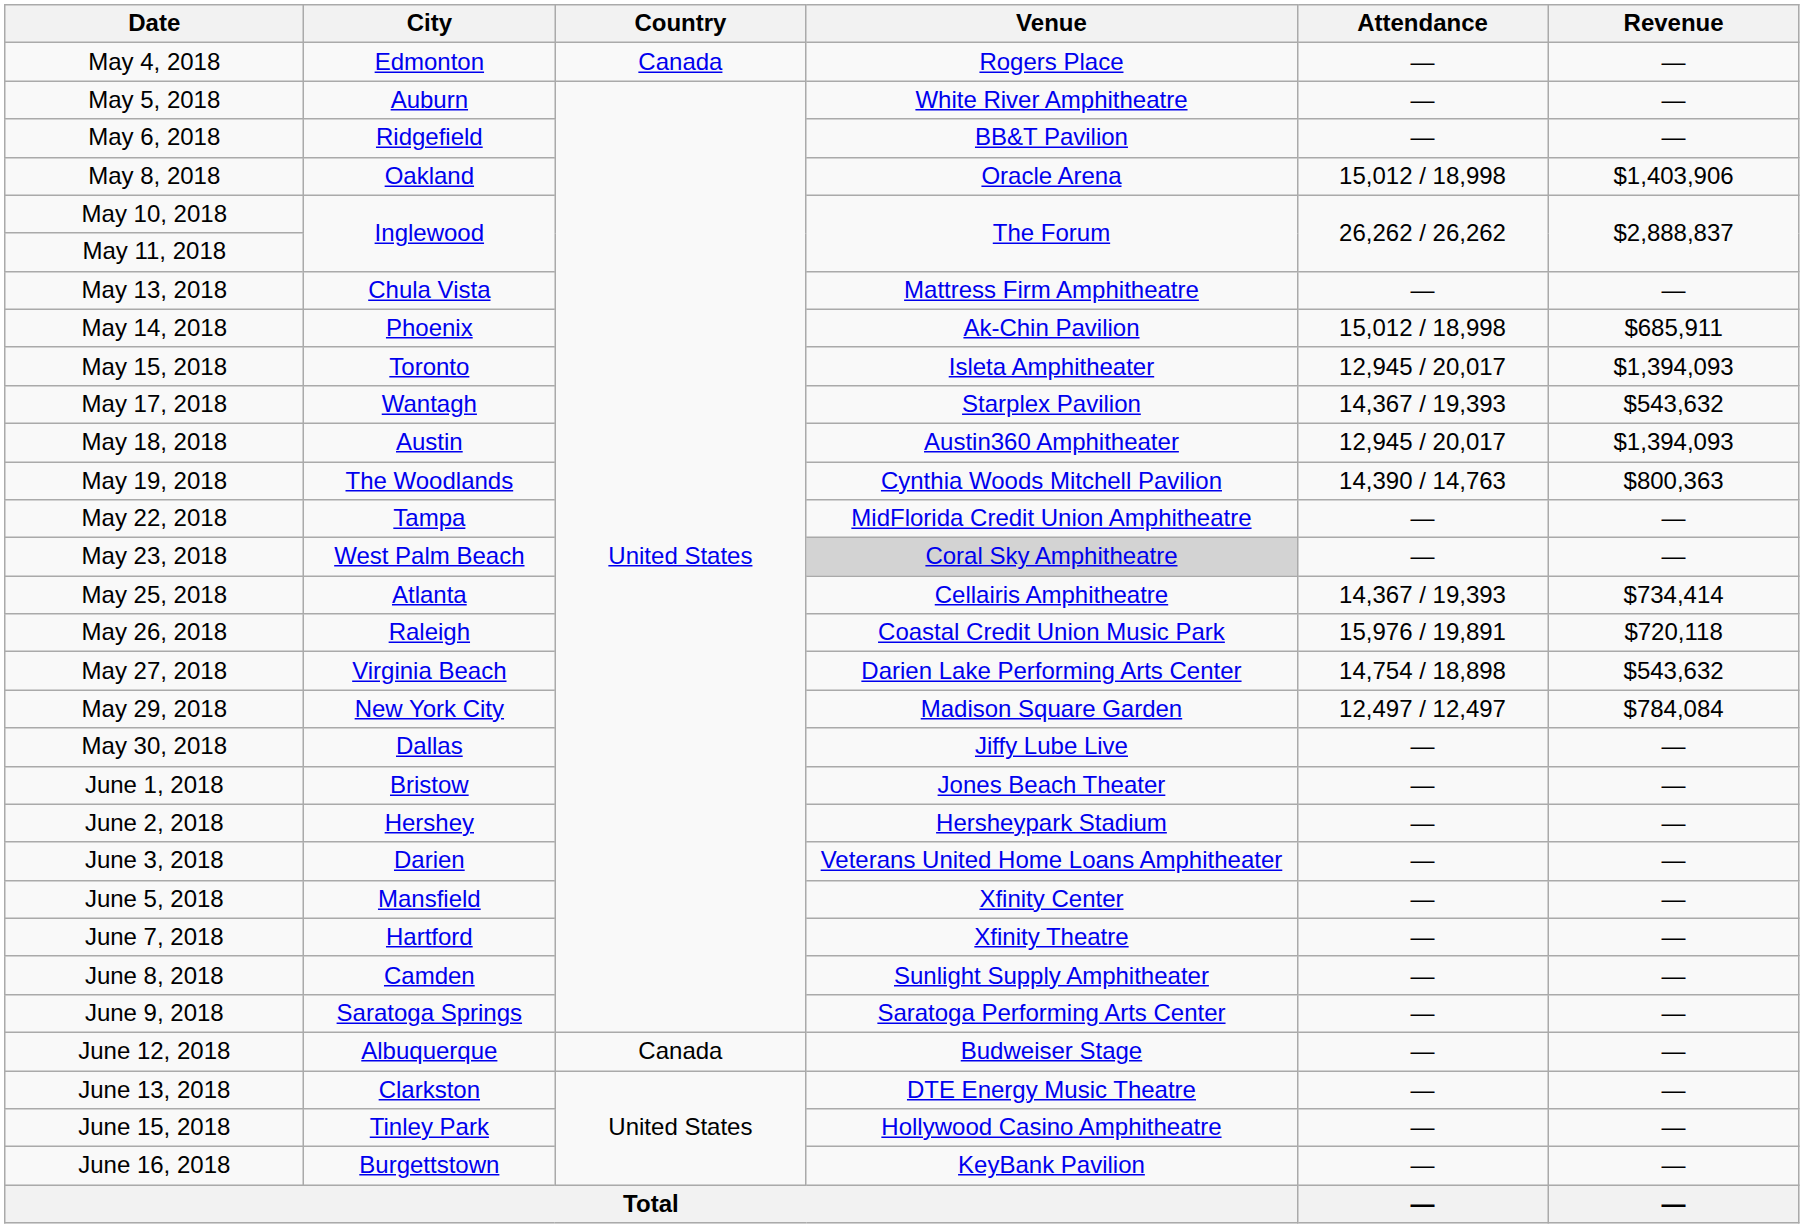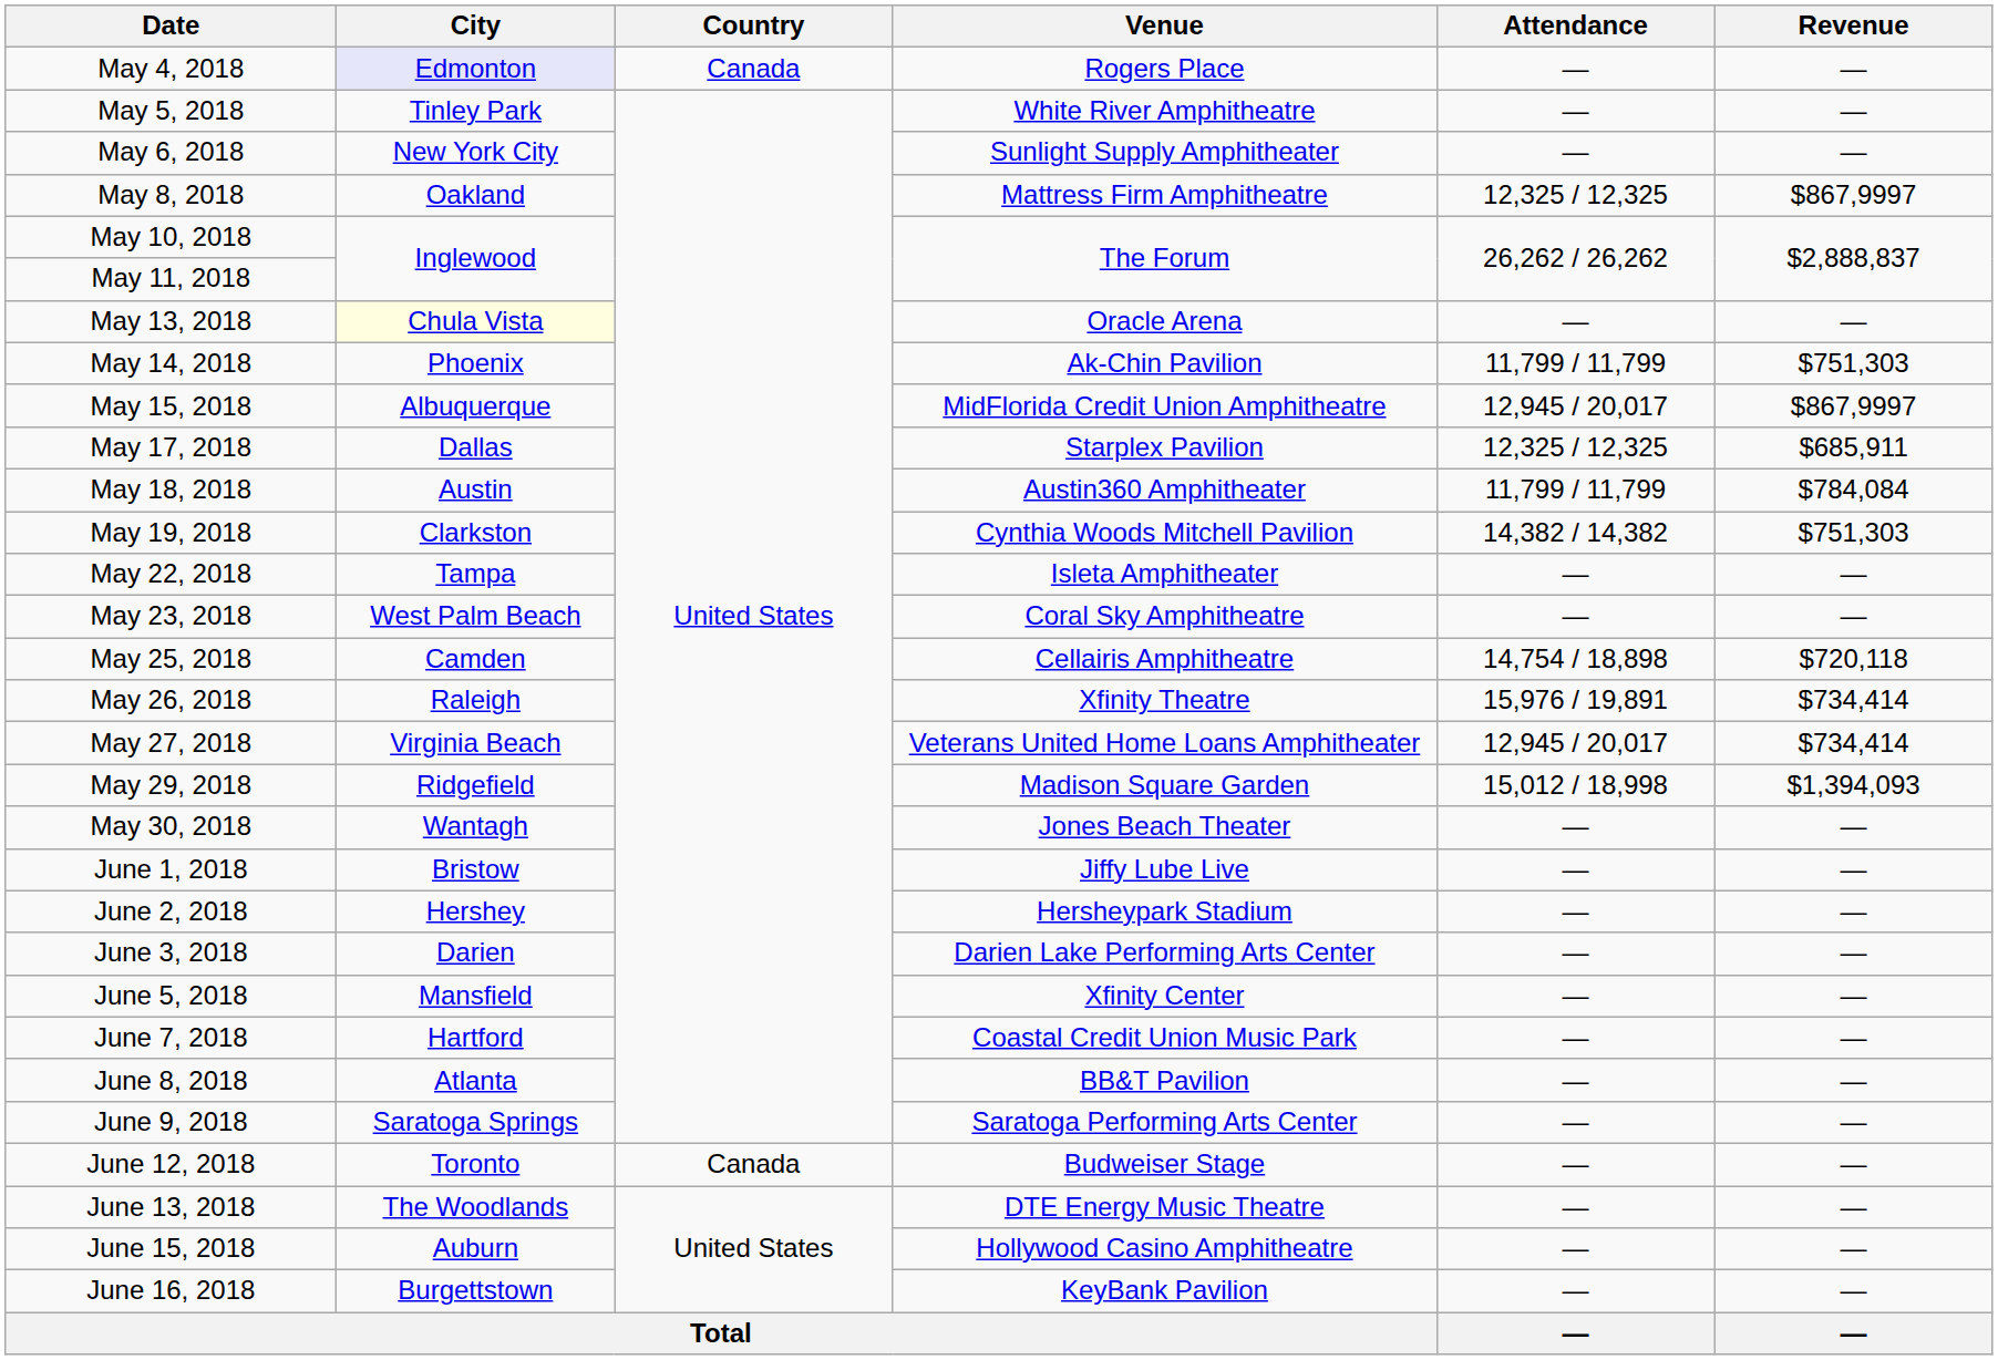May 4, 2018 | City: no background -> lavender background
May 5, 2018 | City: Auburn -> Tinley Park
May 6, 2018 | City: Ridgefield -> New York City
May 6, 2018 | Venue: BB&T Pavilion -> Sunlight Supply Amphitheater
May 8, 2018 | Venue: Oracle Arena -> Mattress Firm Amphitheatre
May 8, 2018 | Attendance: 15,012 / 18,998 -> 12,325 / 12,325
May 8, 2018 | Revenue: $1,403,906 -> $867,9997
May 13, 2018 | City: no background -> lightyellow background
May 13, 2018 | Venue: Mattress Firm Amphitheatre -> Oracle Arena
May 14, 2018 | Attendance: 15,012 / 18,998 -> 11,799 / 11,799
May 14, 2018 | Revenue: $685,911 -> $751,303
May 15, 2018 | City: Toronto -> Albuquerque
May 15, 2018 | Venue: Isleta Amphitheater -> MidFlorida Credit Union Amphitheatre
May 15, 2018 | Revenue: $1,394,093 -> $867,9997
May 17, 2018 | City: Wantagh -> Dallas
May 17, 2018 | Attendance: 14,367 / 19,393 -> 12,325 / 12,325
May 17, 2018 | Revenue: $543,632 -> $685,911
May 18, 2018 | Attendance: 12,945 / 20,017 -> 11,799 / 11,799
May 18, 2018 | Revenue: $1,394,093 -> $784,084
May 19, 2018 | City: The Woodlands -> Clarkston
May 19, 2018 | Attendance: 14,390 / 14,763 -> 14,382 / 14,382
May 19, 2018 | Revenue: $800,363 -> $751,303
May 22, 2018 | Venue: MidFlorida Credit Union Amphitheatre -> Isleta Amphitheater
May 23, 2018 | Venue: lightgrey background -> no background
May 25, 2018 | City: Atlanta -> Camden
May 25, 2018 | Attendance: 14,367 / 19,393 -> 14,754 / 18,898
May 25, 2018 | Revenue: $734,414 -> $720,118
May 26, 2018 | Venue: Coastal Credit Union Music Park -> Xfinity Theatre
May 26, 2018 | Revenue: $720,118 -> $734,414
May 27, 2018 | Venue: Darien Lake Performing Arts Center -> Veterans United Home Loans Amphitheater
May 27, 2018 | Attendance: 14,754 / 18,898 -> 12,945 / 20,017
May 27, 2018 | Revenue: $543,632 -> $734,414
May 29, 2018 | City: New York City -> Ridgefield
May 29, 2018 | Attendance: 12,497 / 12,497 -> 15,012 / 18,998
May 29, 2018 | Revenue: $784,084 -> $1,394,093
May 30, 2018 | City: Dallas -> Wantagh
May 30, 2018 | Venue: Jiffy Lube Live -> Jones Beach Theater
June 1, 2018 | Venue: Jones Beach Theater -> Jiffy Lube Live
June 3, 2018 | Venue: Veterans United Home Loans Amphitheater -> Darien Lake Performing Arts Center
June 7, 2018 | Venue: Xfinity Theatre -> Coastal Credit Union Music Park
June 8, 2018 | City: Camden -> Atlanta
June 8, 2018 | Venue: Sunlight Supply Amphitheater -> BB&T Pavilion
June 12, 2018 | City: Albuquerque -> Toronto
June 13, 2018 | City: Clarkston -> The Woodlands
June 15, 2018 | City: Tinley Park -> Auburn
